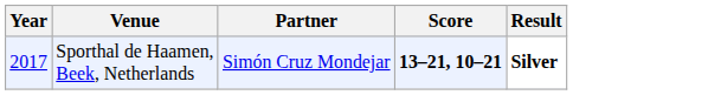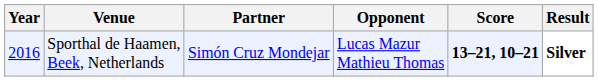+ column: Opponent | Lucas Mazur Mathieu Thomas
Sporthal de Haamen, Beek, Netherlands | Year: 2017 -> 2016
